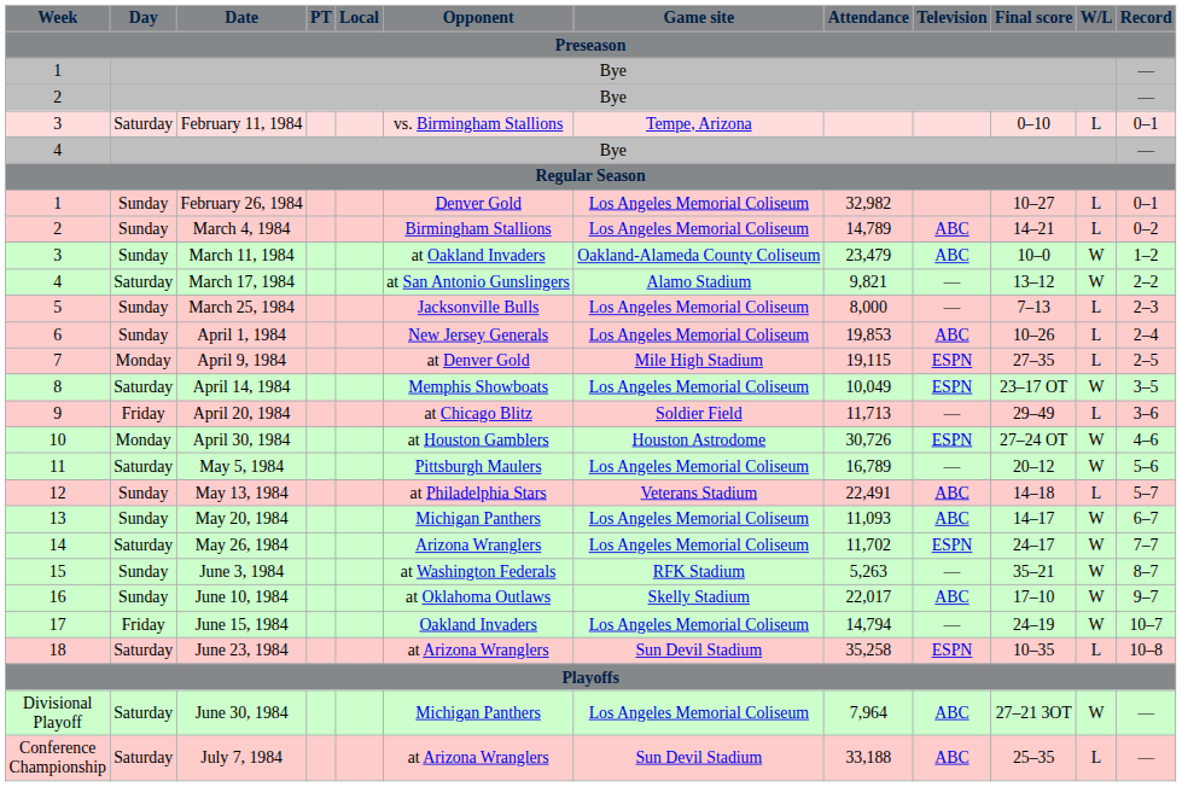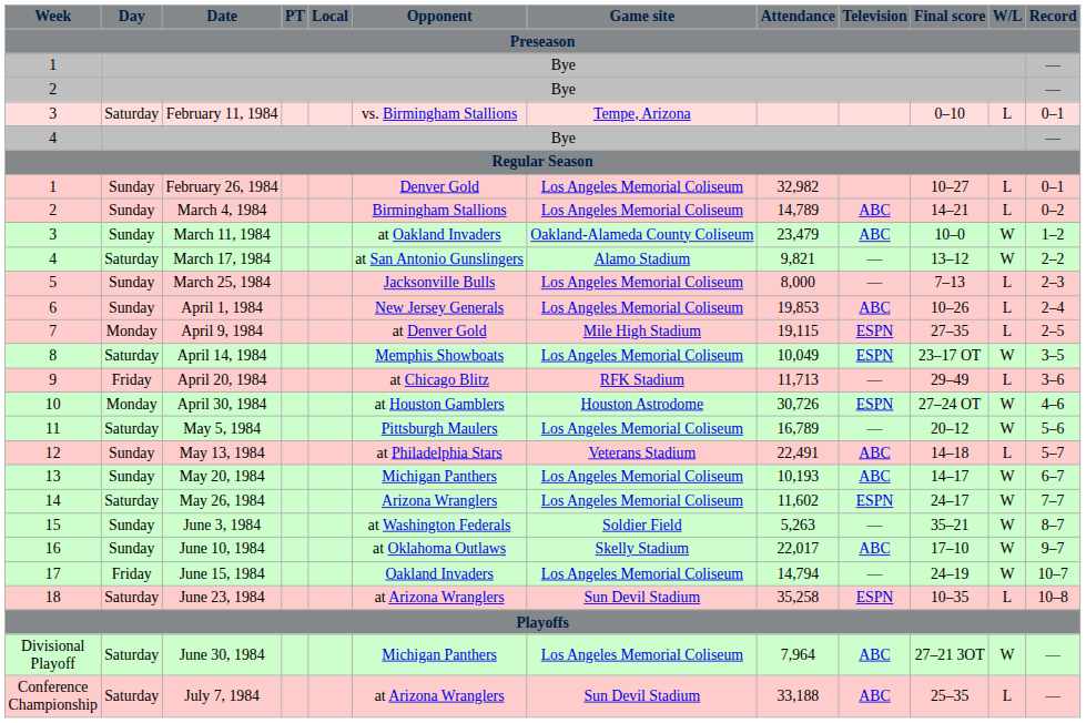April 20, 1984 | Game site: Soldier Field -> RFK Stadium
May 20, 1984 | Attendance: 11,093 -> 10,193
May 26, 1984 | Attendance: 11,702 -> 11,602
June 3, 1984 | Game site: RFK Stadium -> Soldier Field
